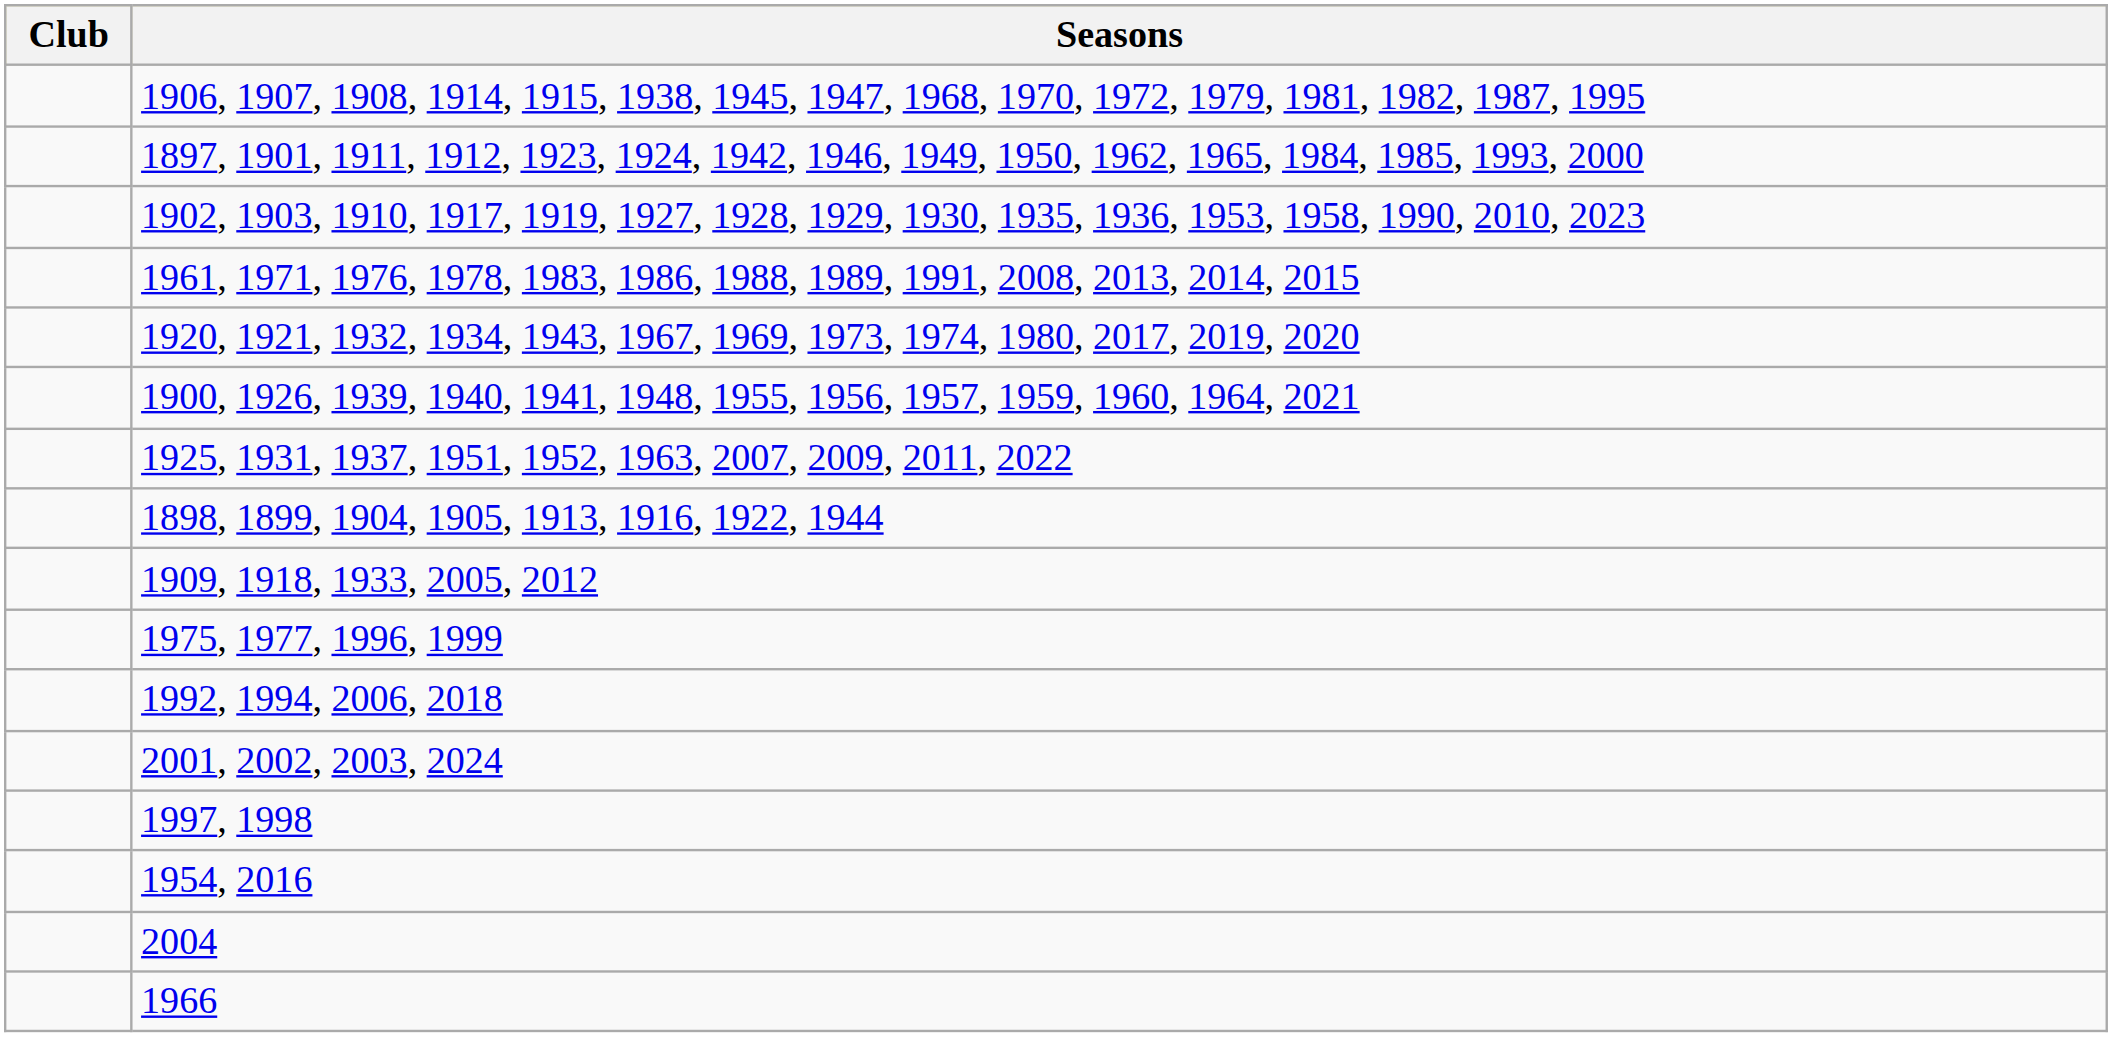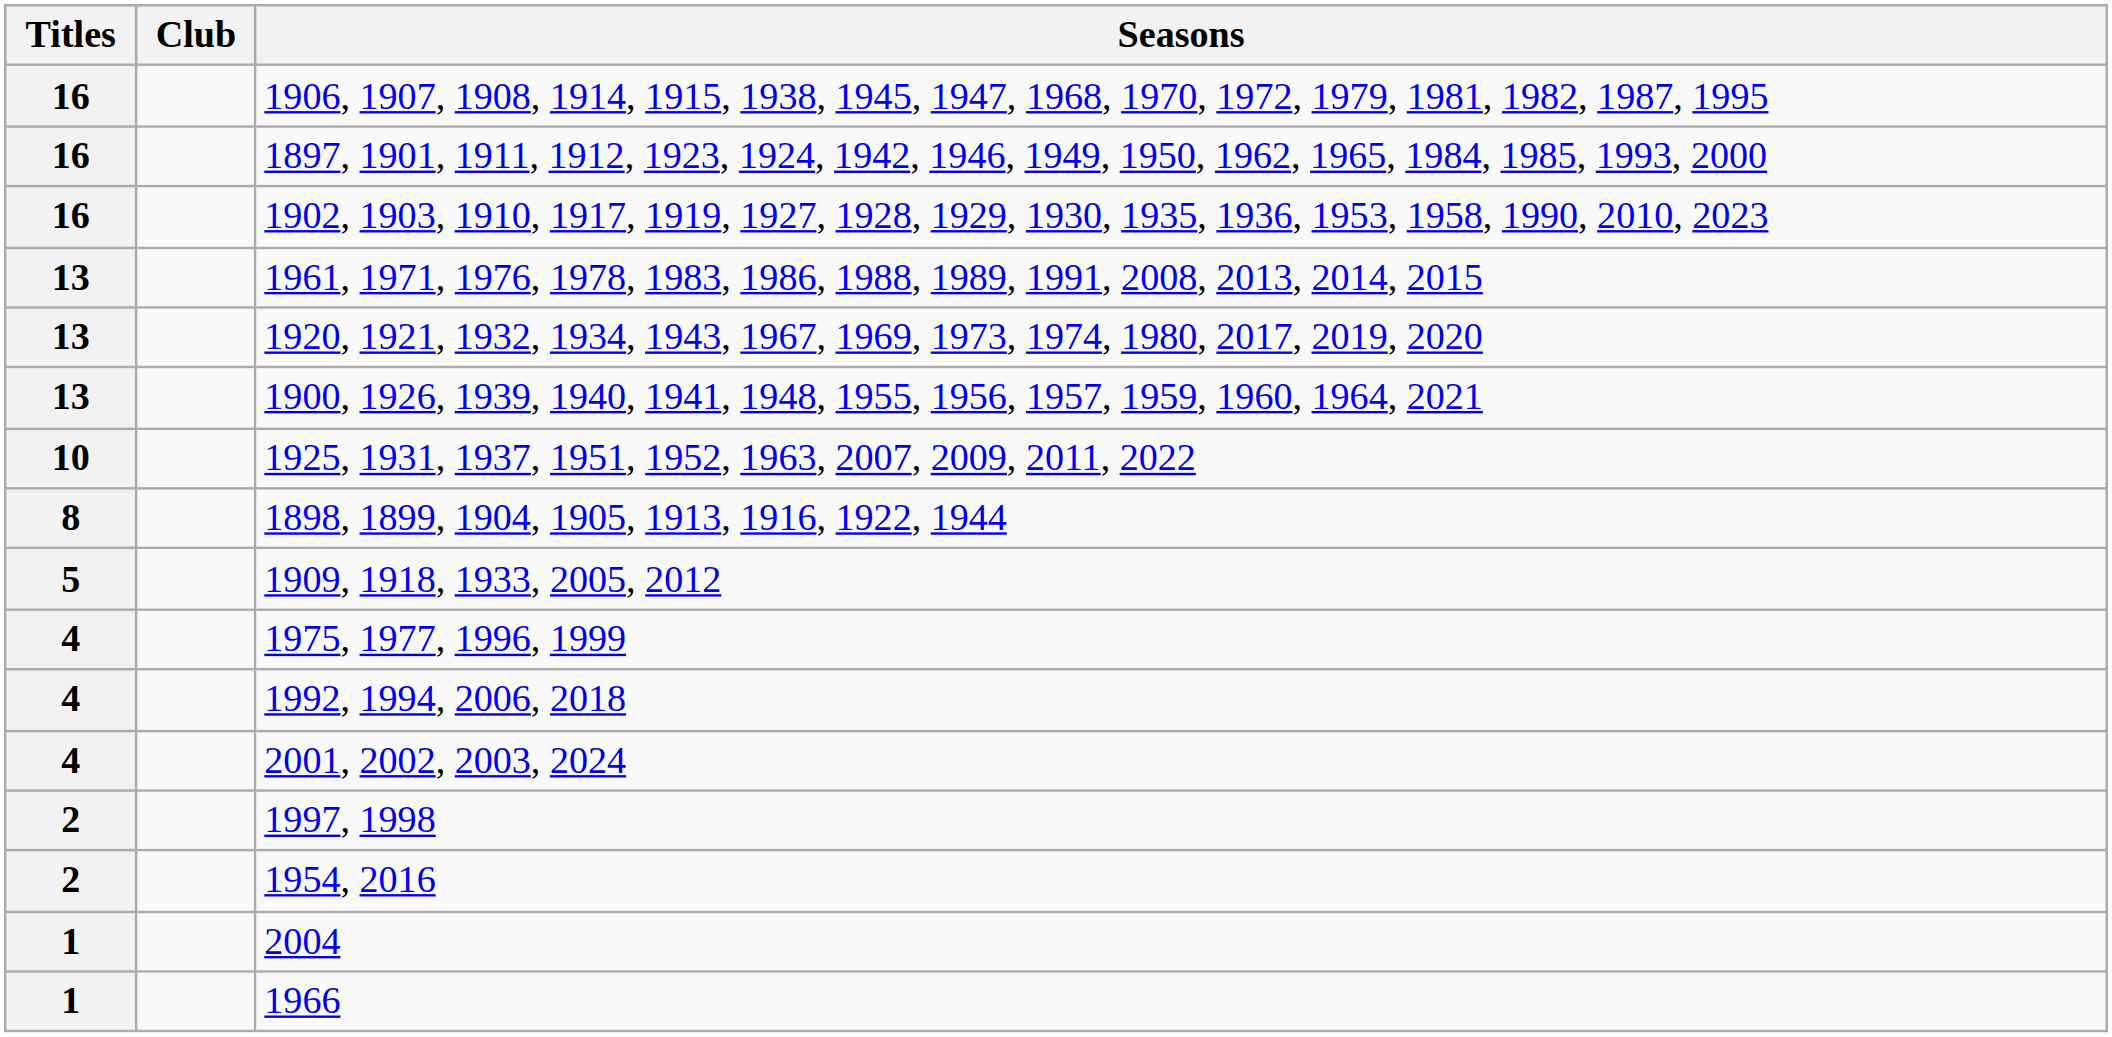+ column: Titles | 16 | 16 | 16 | 13 | 13 | 13 | 10 | 8 | 5 | 4 | 4 | 4 | 2 | 2 | 1 | 1
